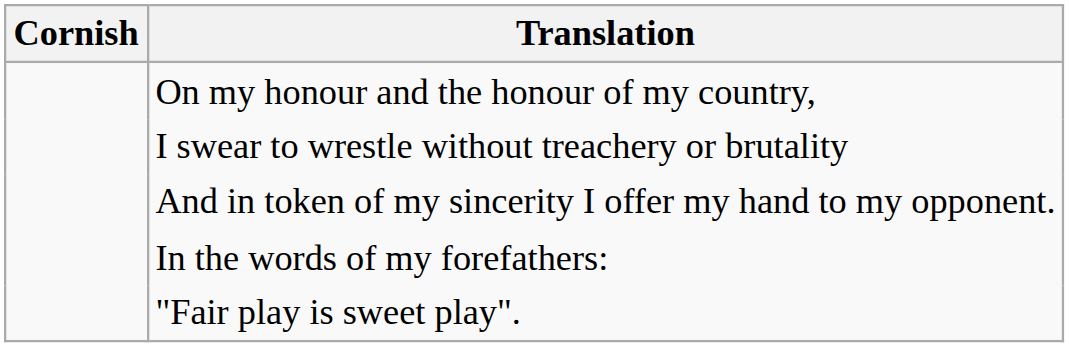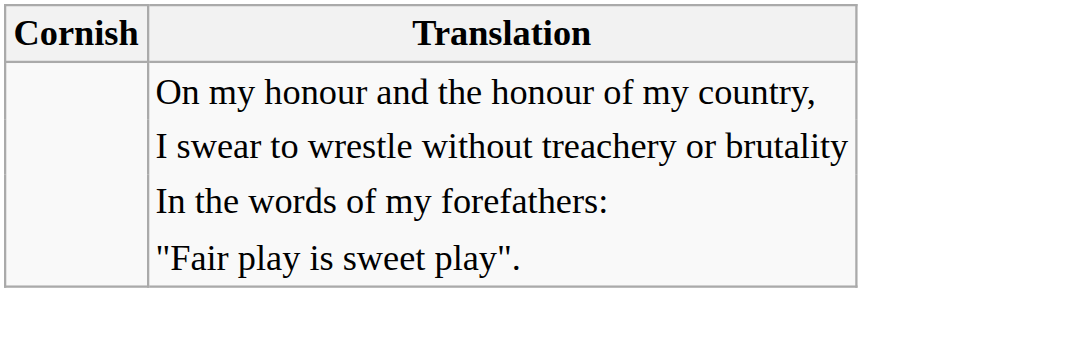- row: And in token of my sincerity I offer my hand to my opponent.
